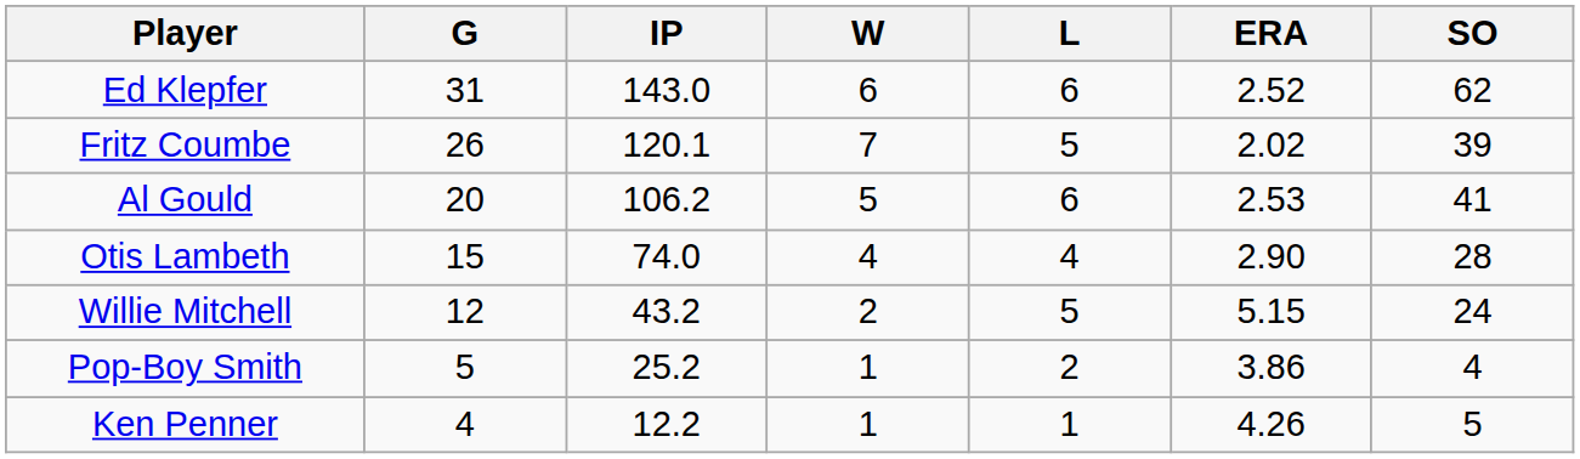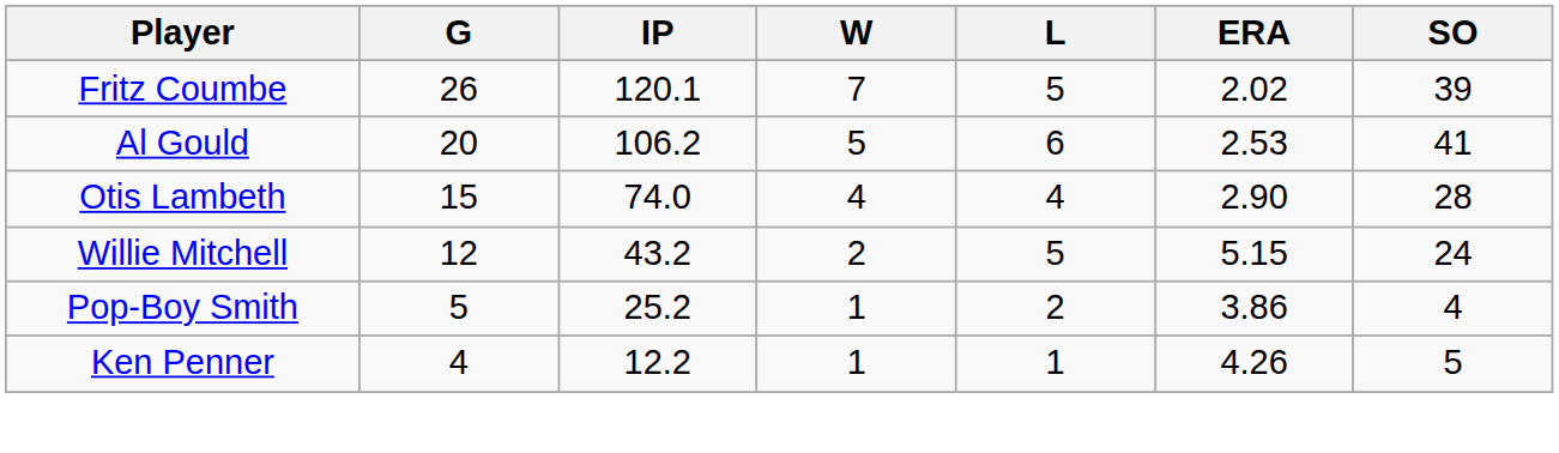- row: Ed Klepfer | 31 | 143.0 | 6 | 6 | 2.52 | 62
